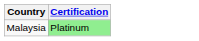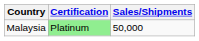+ column: Sales/Shipments | 50,000
